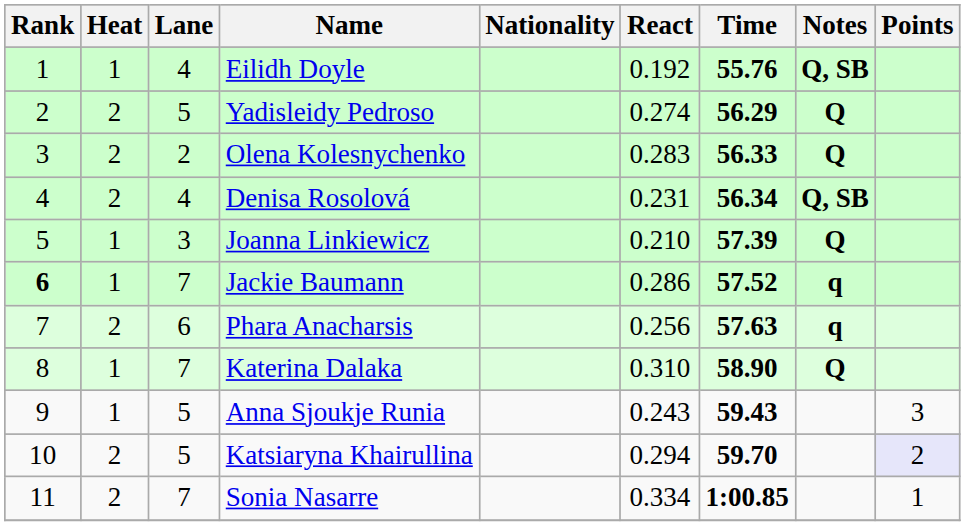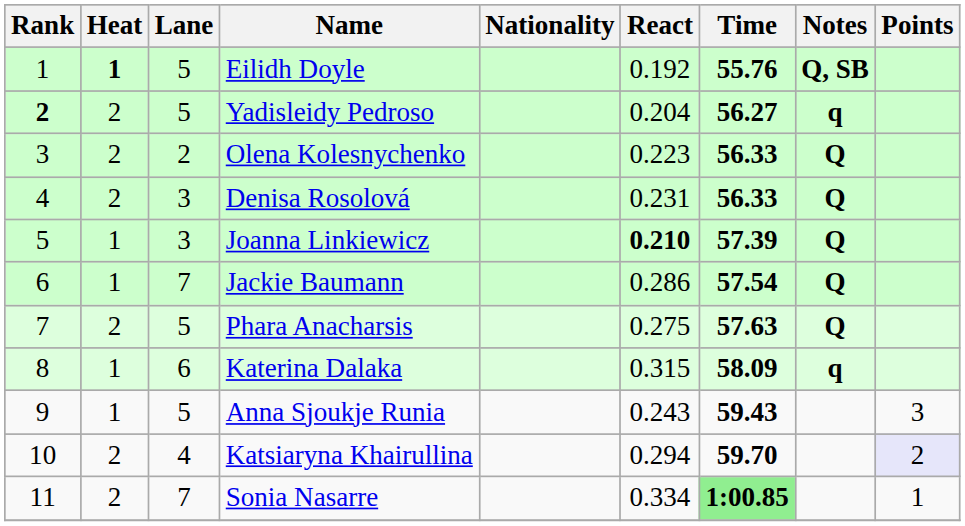Eilidh Doyle | Heat: normal -> bold
Eilidh Doyle | Lane: 4 -> 5
Yadisleidy Pedroso | Rank: normal -> bold
Yadisleidy Pedroso | React: 0.274 -> 0.204
Yadisleidy Pedroso | Time: 56.29 -> 56.27
Yadisleidy Pedroso | Notes: Q -> q
Olena Kolesnychenko | React: 0.283 -> 0.223
Denisa Rosolová | Lane: 4 -> 3
Denisa Rosolová | Time: 56.34 -> 56.33
Denisa Rosolová | Notes: Q, SB -> Q
Joanna Linkiewicz | React: normal -> bold
Jackie Baumann | Rank: bold -> normal
Jackie Baumann | Time: 57.52 -> 57.54
Jackie Baumann | Notes: q -> Q
Phara Anacharsis | Lane: 6 -> 5
Phara Anacharsis | React: 0.256 -> 0.275
Phara Anacharsis | Notes: q -> Q
Katerina Dalaka | Lane: 7 -> 6
Katerina Dalaka | React: 0.310 -> 0.315
Katerina Dalaka | Time: 58.90 -> 58.09
Katerina Dalaka | Notes: Q -> q
Katsiaryna Khairullina | Lane: 5 -> 4
Sonia Nasarre | Time: no background -> lightgreen background
